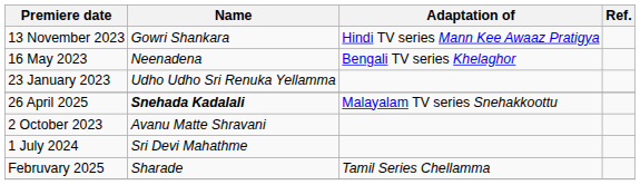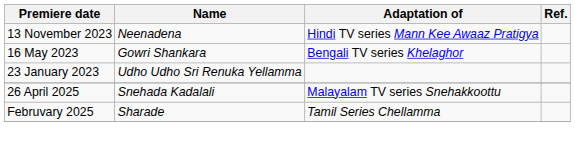13 November 2023 | Name: Gowri Shankara -> Neenadena
16 May 2023 | Name: Neenadena -> Gowri Shankara
26 April 2025 | Name: bold -> normal
- row: 2 October 2023 | Avanu Matte Shravani
- row: 1 July 2024 | Sri Devi Mahathme
